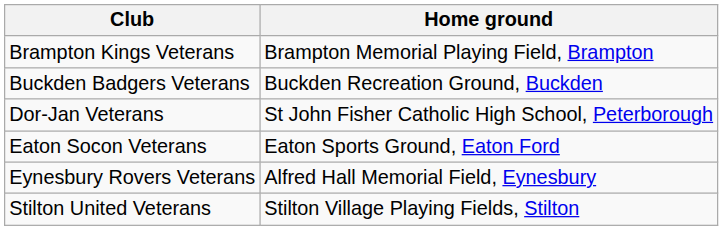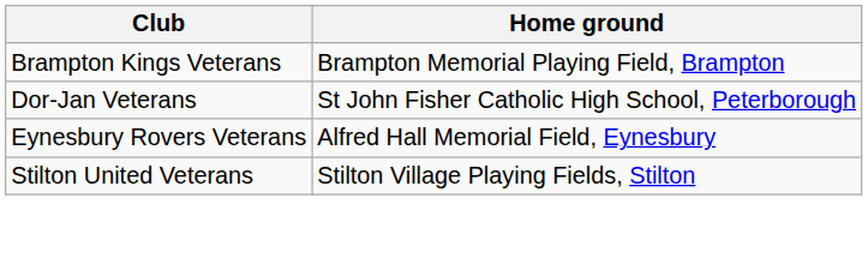- row: Buckden Badgers Veterans | Buckden Recreation Ground, Buckden
- row: Eaton Socon Veterans | Eaton Sports Ground, Eaton Ford
